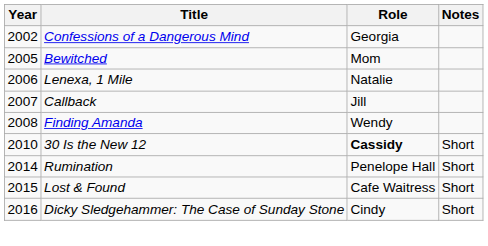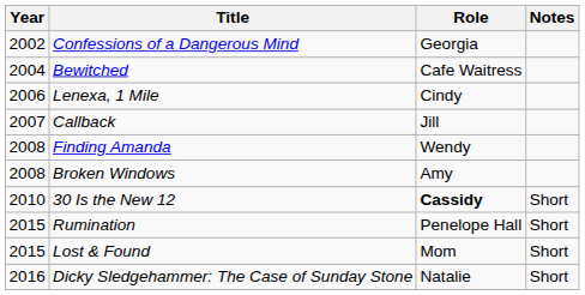Bewitched | Year: 2005 -> 2004
Bewitched | Role: Mom -> Cafe Waitress
Lenexa, 1 Mile | Role: Natalie -> Cindy
+ row: 2008 | Broken Windows | Amy
Rumination | Year: 2014 -> 2015
Lost & Found | Role: Cafe Waitress -> Mom
Dicky Sledgehammer: The Case of Sunday Stone | Role: Cindy -> Natalie
